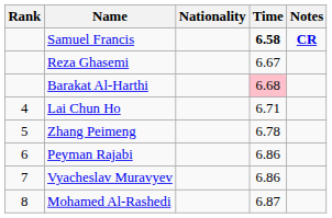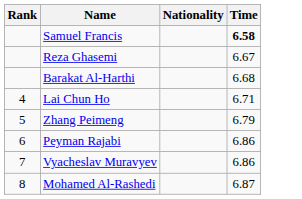- column: Notes | CR
Barakat Al-Harthi | Time: pink background -> no background
Zhang Peimeng | Time: 6.78 -> 6.79
